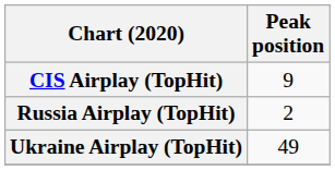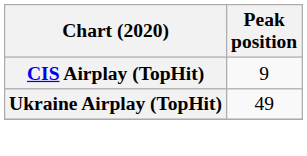- row: Russia Airplay (TopHit) | 2
